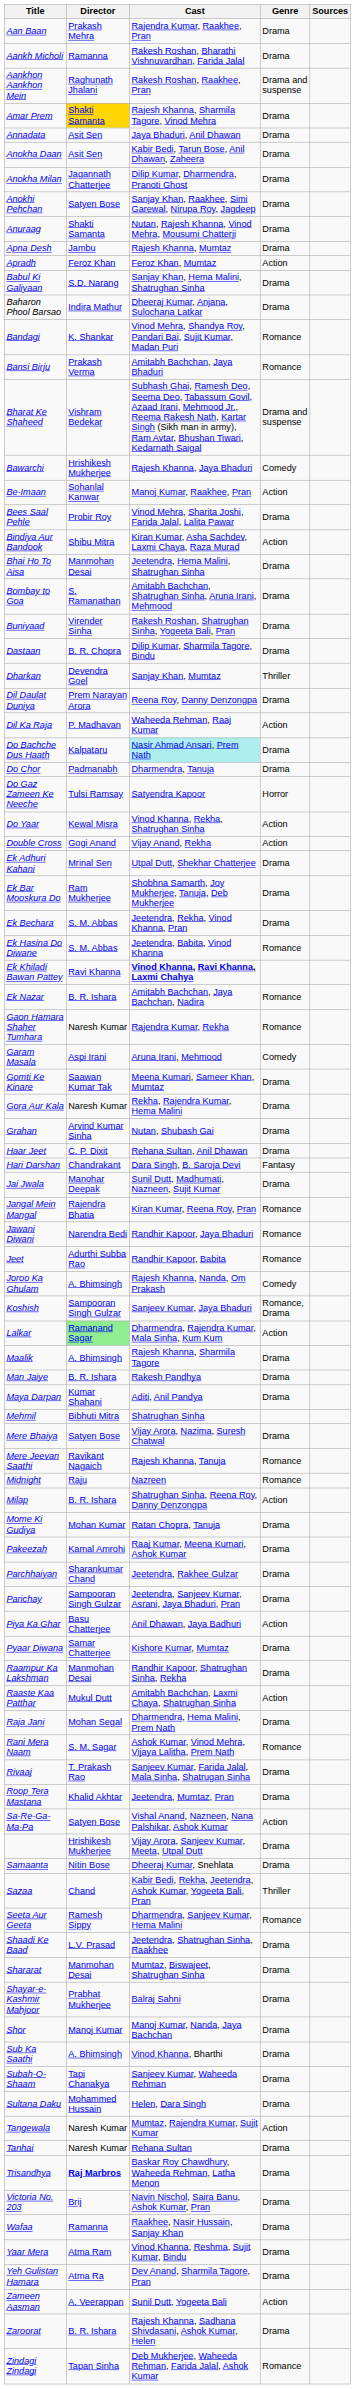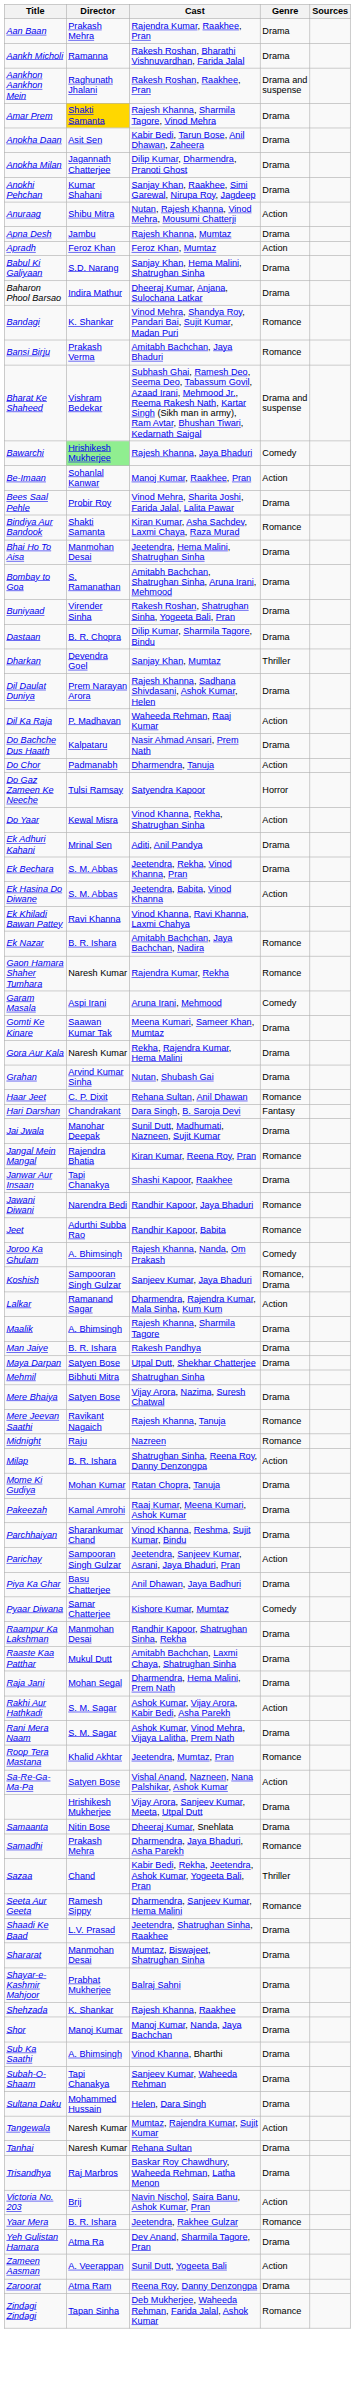- row: Annadata | Asit Sen | Jaya Bhaduri, Anil Dhawan | Drama
Anokhi Pehchan | Director: Satyen Bose -> Kumar Shahani
Anuraag | Director: Shakti Samanta -> Shibu Mitra
Anuraag | Genre: Drama -> Action
Bawarchi | Director: no background -> lightgreen background
Bindiya Aur Bandook | Director: Shibu Mitra -> Shakti Samanta
Bindiya Aur Bandook | Genre: Action -> Romance
Dil Daulat Duniya | Cast: Reena Roy, Danny Denzongpa -> Rajesh Khanna, Sadhana Shivdasani, Ashok Kumar, Helen
Do Bachche Dus Haath | Cast: paleturquoise background -> no background
Do Chor | Genre: Drama -> Action
- row: Double Cross | Gogi Anand | Vijay Anand, Rekha | Action
Ek Adhuri Kahani | Cast: Utpal Dutt, Shekhar Chatterjee -> Aditi, Anil Pandya
- row: Ek Bar Mooskura Do | Ram Mukherjee | Shobhna Samarth, Joy Mukherjee, Tanuja, Deb Mukherjee | Drama
Ek Hasina Do Diwane | Genre: Romance -> Action
Ek Khiladi Bawan Pattey | Cast: bold -> normal
Haar Jeet | Genre: Drama -> Romance
+ row: Janwar Aur Insaan | Tapi Chanakya | Shashi Kapoor, Raakhee | Drama
Lalkar | Director: lightgreen background -> no background
Maya Darpan | Director: Kumar Shahani -> Satyen Bose
Maya Darpan | Cast: Aditi, Anil Pandya -> Utpal Dutt, Shekhar Chatterjee
Parchhaiyan | Cast: Jeetendra, Rakhee Gulzar -> Vinod Khanna, Reshma, Sujit Kumar, Bindu
Parichay | Genre: Drama -> Action
Piya Ka Ghar | Genre: Action -> Drama
Pyaar Diwana | Genre: Drama -> Comedy
Raaste Kaa Patthar | Genre: Action -> Drama
+ row: Rakhi Aur Hathkadi | S. M. Sagar | Ashok Kumar, Vijay Arora, Kabir Bedi, Asha Parekh | Action
Rani Mera Naam | Genre: Romance -> Drama
- row: Rivaaj | T. Prakash Rao | Sanjeev Kumar, Farida Jalal, Mala Sinha, Shatrugan Sinha | Drama
Roop Tera Mastana | Genre: Drama -> Romance
+ row: Samadhi | Prakash Mehra | Dharmendra, Jaya Bhaduri, Asha Parekh | Romance
+ row: Shehzada | K. Shankar | Rajesh Khanna, Raakhee | Drama
Trisandhya | Director: bold -> normal
Victoria No. 203 | Genre: Drama -> Action
- row: Wafaa | Ramanna | Raakhee, Nasir Hussain, Sanjay Khan | Drama
Yaar Mera | Director: Atma Ram -> B. R. Ishara
Yaar Mera | Cast: Vinod Khanna, Reshma, Sujit Kumar, Bindu -> Jeetendra, Rakhee Gulzar
Yaar Mera | Genre: Drama -> Romance
Zaroorat | Director: B. R. Ishara -> Atma Ram
Zaroorat | Cast: Rajesh Khanna, Sadhana Shivdasani, Ashok Kumar, Helen -> Reena Roy, Danny Denzongpa
